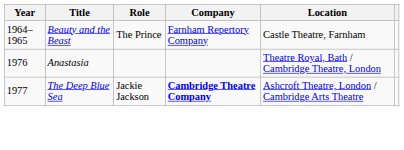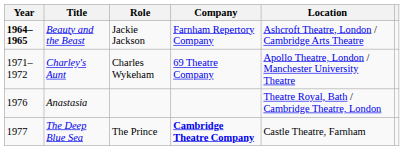Beauty and the Beast | Year: normal -> bold
Beauty and the Beast | Role: The Prince -> Jackie Jackson
Beauty and the Beast | Location: Castle Theatre, Farnham -> Ashcroft Theatre, London / Cambridge Arts Theatre
+ row: 1971–1972 | Charley's Aunt | Charles Wykeham | 69 Theatre Company | Apollo Theatre, London / Manchester University Theatre
The Deep Blue Sea | Role: Jackie Jackson -> The Prince
The Deep Blue Sea | Location: Ashcroft Theatre, London / Cambridge Arts Theatre -> Castle Theatre, Farnham
